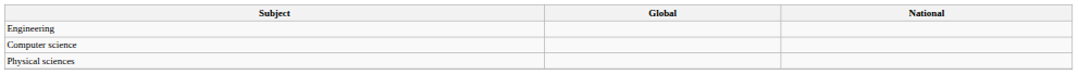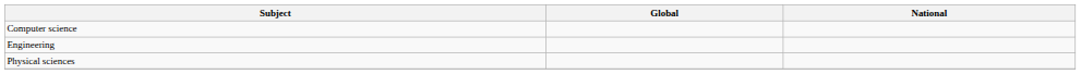rows swapped: Computer science <-> Engineering
